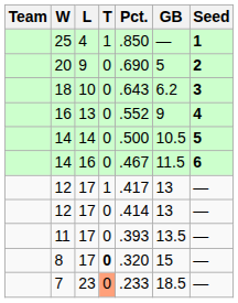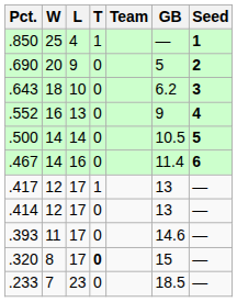columns swapped: Team <-> Pct.
14 / 16 | GB: 11.5 -> 11.4
11 | GB: 13.5 -> 14.6
7 | T: lightsalmon background -> no background
